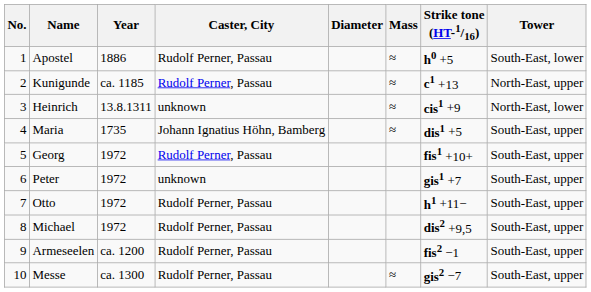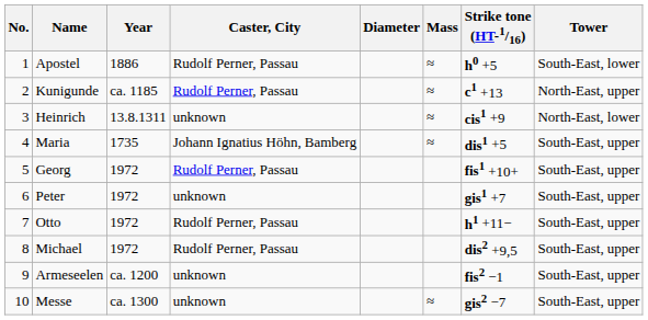Armeseelen | Caster, City: Rudolf Perner, Passau -> unknown
Messe | Caster, City: Rudolf Perner, Passau -> unknown
